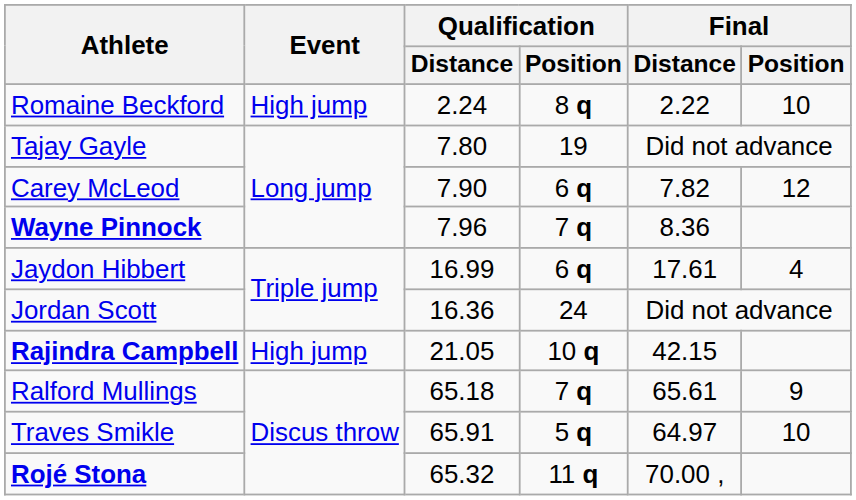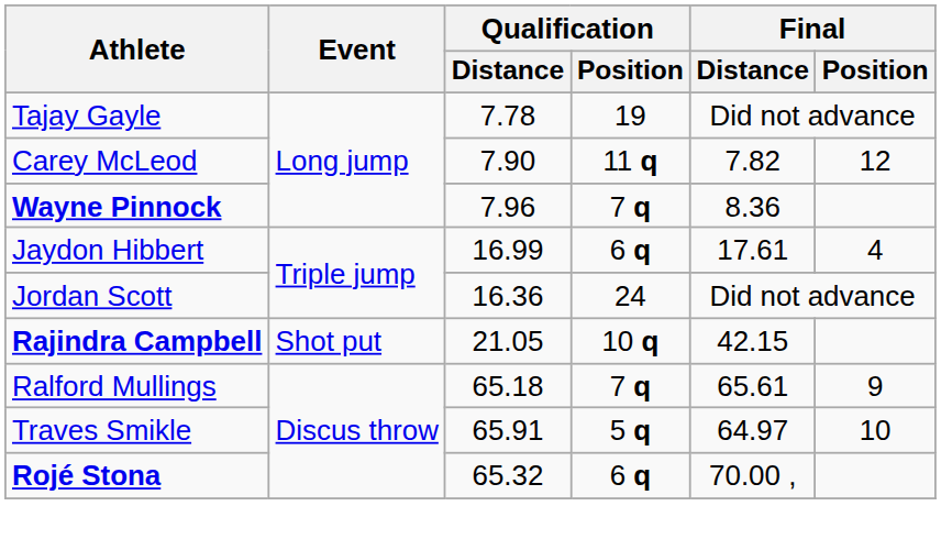- row: Romaine Beckford | High jump | 2.24 | 8 q | 2.22 | 10
Tajay Gayle | Qualification / Distance: 7.80 -> 7.78
Carey McLeod | Qualification / Position: 6 q -> 11 q
Rajindra Campbell | Event: High jump -> Shot put
Rojé Stona | Qualification / Position: 11 q -> 6 q
